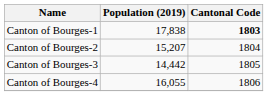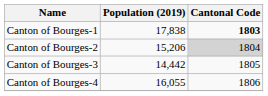Canton of Bourges-2 | Population (2019): 15,207 -> 15,206
Canton of Bourges-2 | Cantonal Code: no background -> lightgrey background
